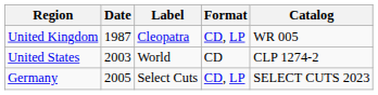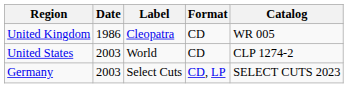United Kingdom | Date: 1987 -> 1986
United Kingdom | Format: CD, LP -> CD
Germany | Date: 2005 -> 2003
